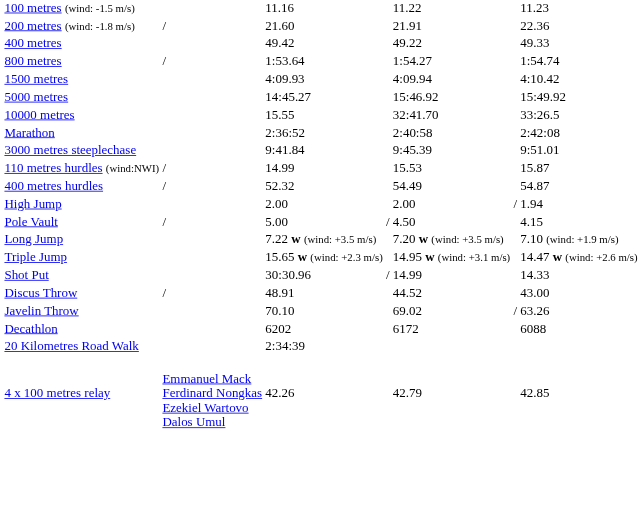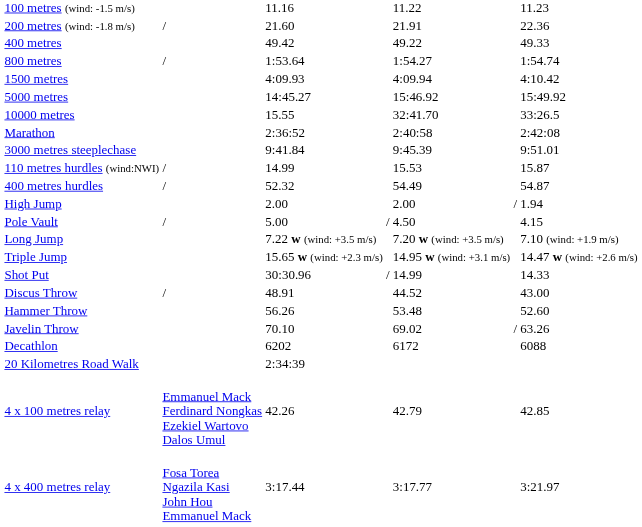+ row: Hammer Throw | 56.26 | 53.48 | 52.60
+ row: 4 x 400 metres relay | Fosa Torea Ngazila Kasi John Hou Emmanuel Mack | 3:17.44 | 3:17.77 | 3:21.97
